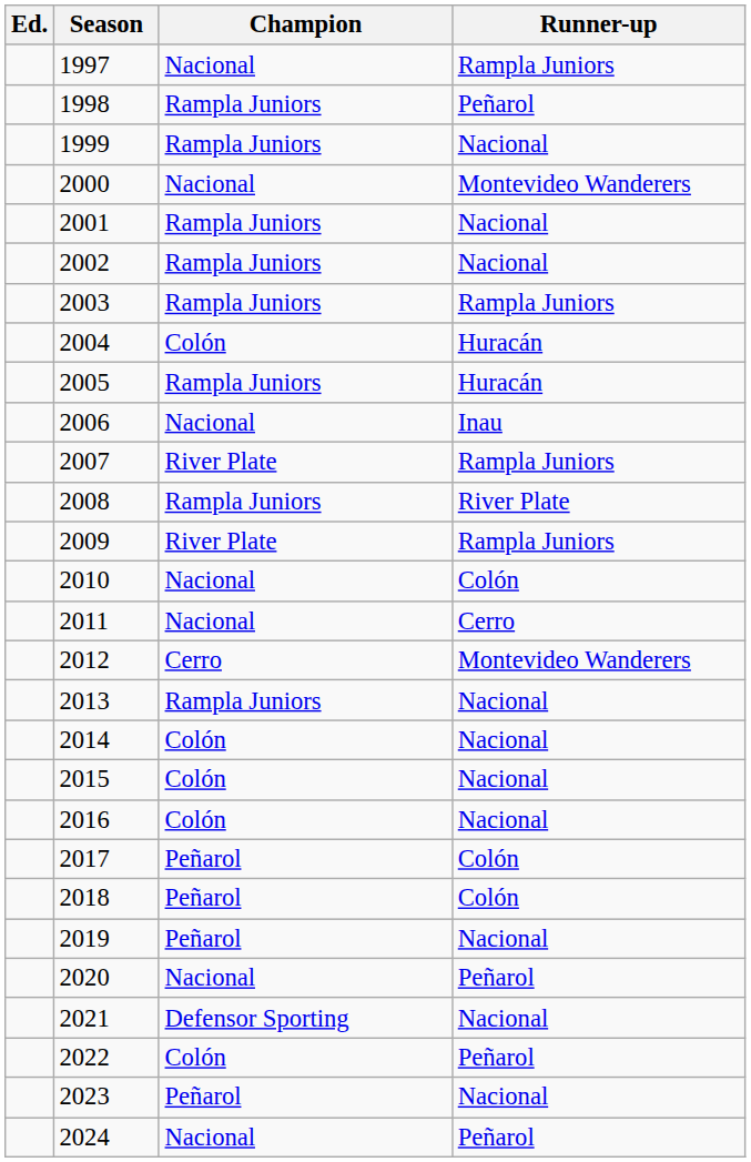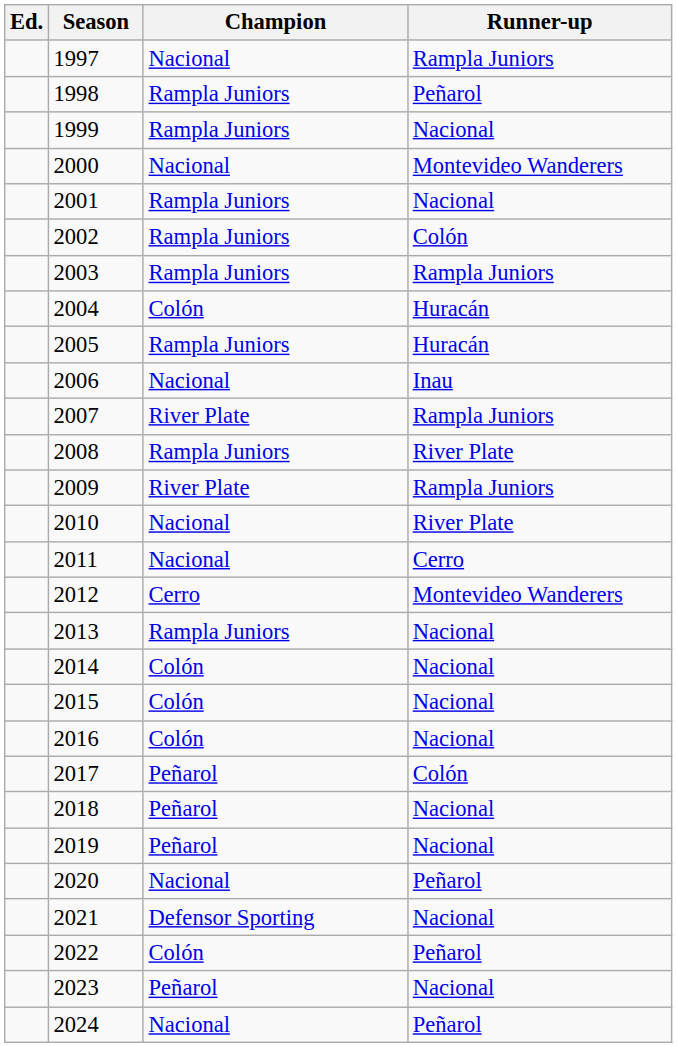2002 | Runner-up: Nacional -> Colón
2010 | Runner-up: Colón -> River Plate
2018 | Runner-up: Colón -> Nacional
